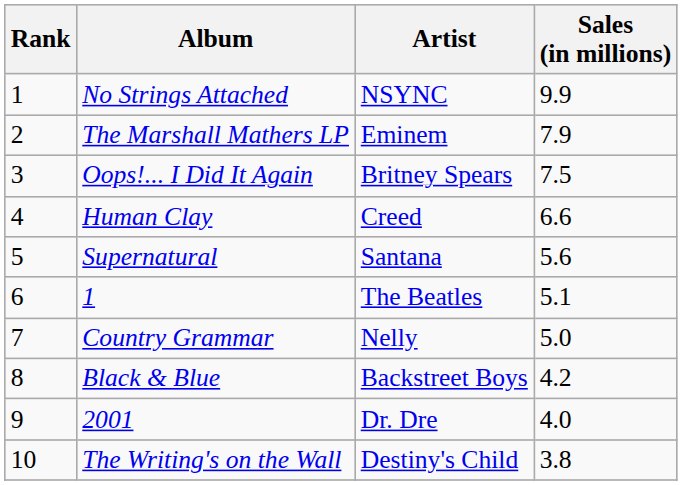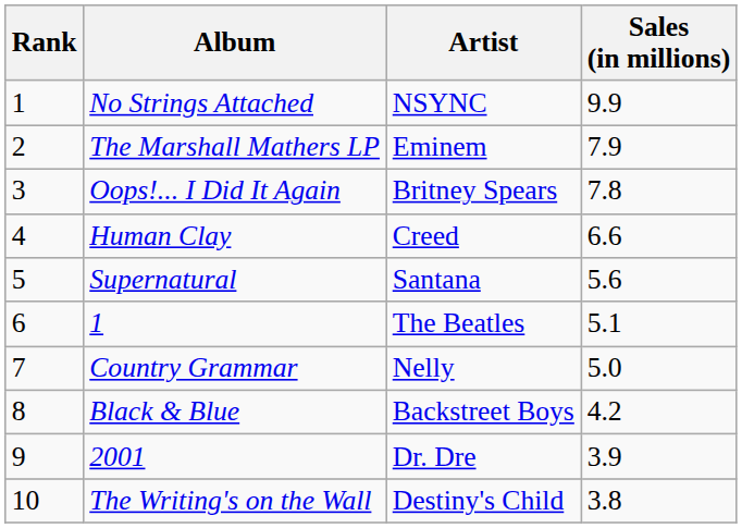Oops!... I Did It Again | Sales (in millions): 7.5 -> 7.8
2001 | Sales (in millions): 4.0 -> 3.9
